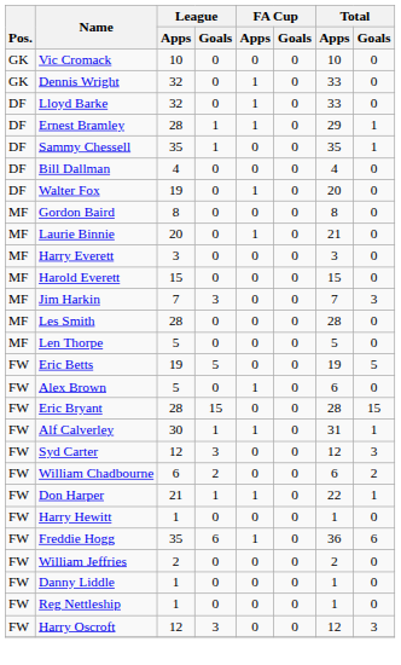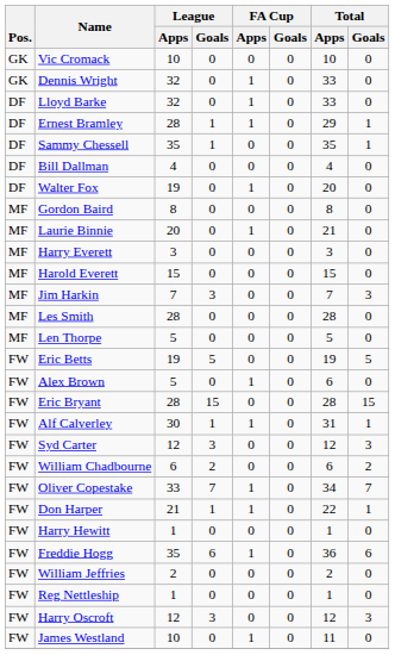+ row: FW | Oliver Copestake | 33 | 7 | 1 | 0 | 34 | 7
- row: FW | Danny Liddle | 1 | 0 | 0 | 0 | 1 | 0
+ row: FW | James Westland | 10 | 0 | 1 | 0 | 11 | 0
